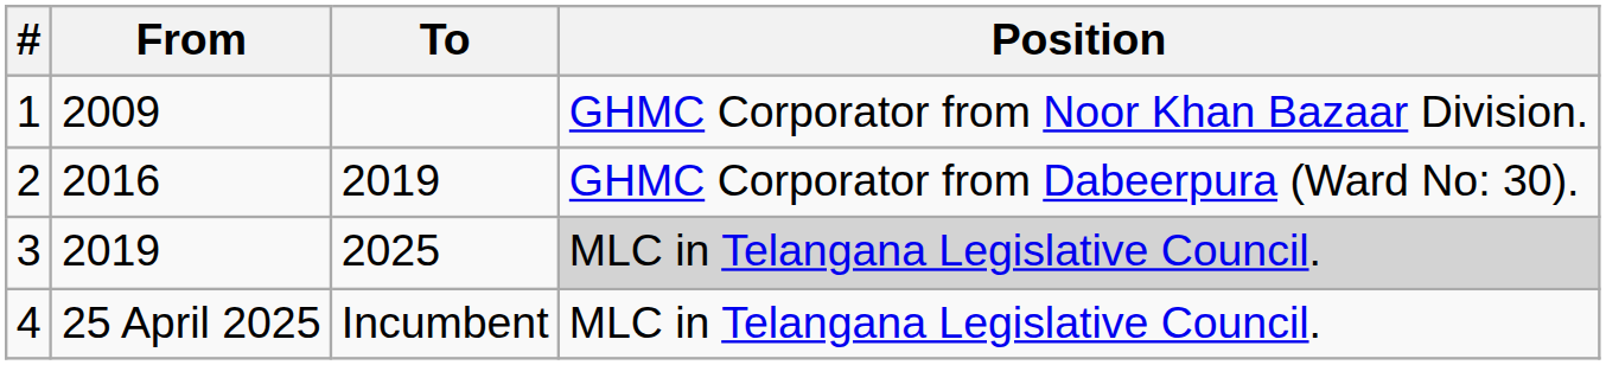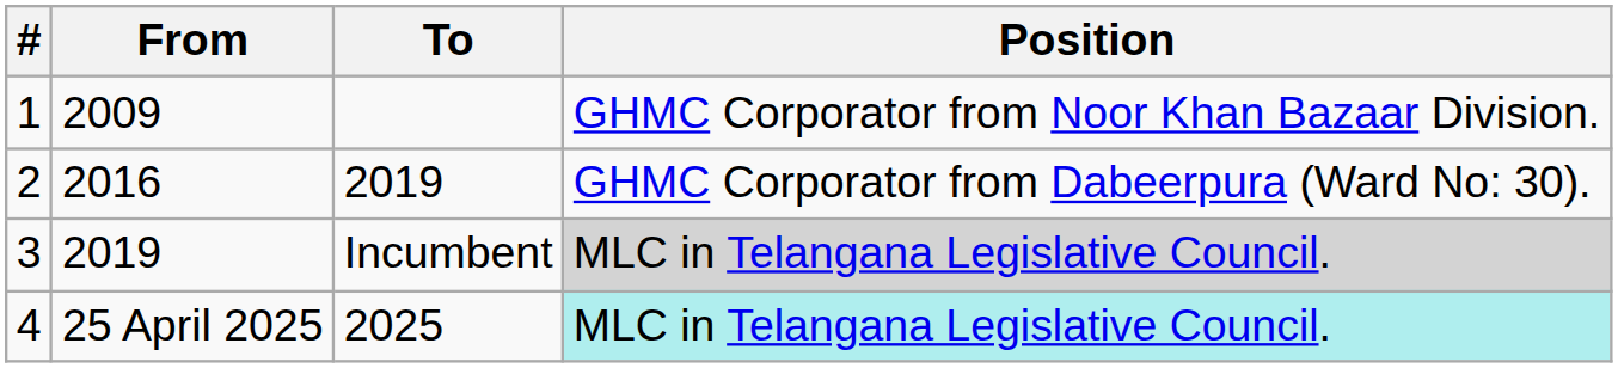3 | To: 2025 -> Incumbent
4 | To: Incumbent -> 2025
4 | Position: no background -> paleturquoise background
